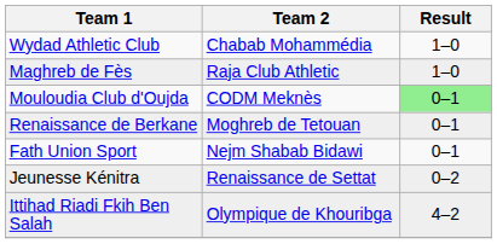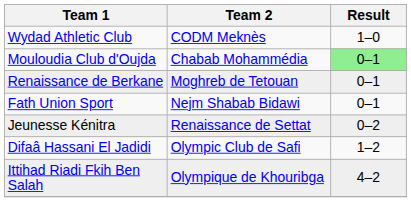Wydad Athletic Club | Team 2: Chabab Mohammédia -> CODM Meknès
- row: Maghreb de Fès | Raja Club Athletic | 1–0
Mouloudia Club d'Oujda | Team 2: CODM Meknès -> Chabab Mohammédia
+ row: Difaâ Hassani El Jadidi | Olympic Club de Safi | 1–2
